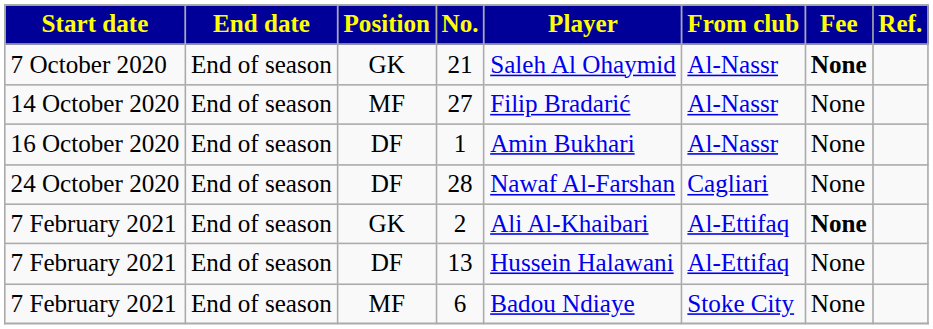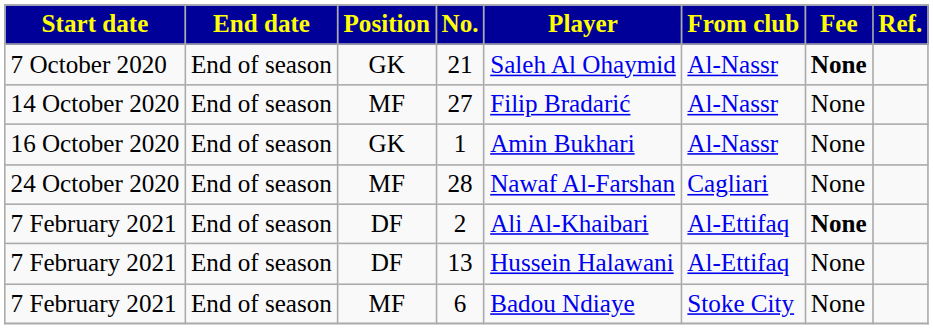1 | Position: DF -> GK
28 | Position: DF -> MF
2 | Position: GK -> DF
